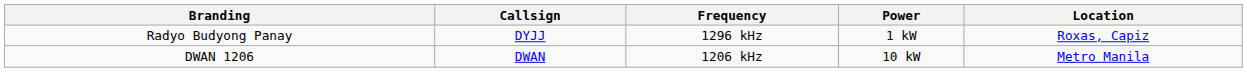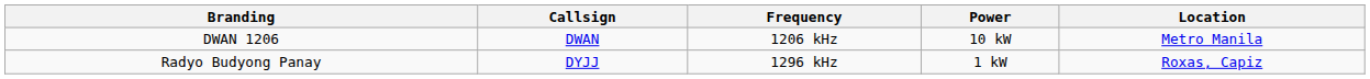rows swapped: DWAN 1206 <-> Radyo Budyong Panay
